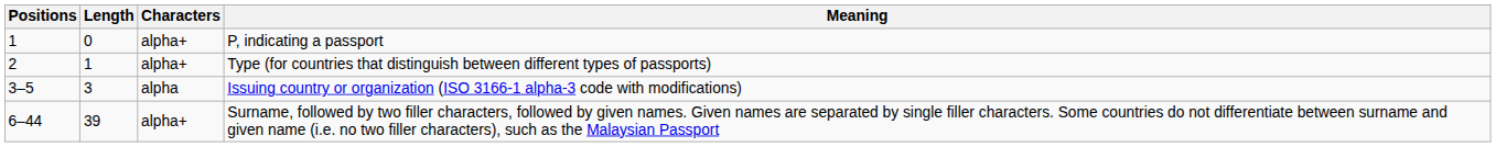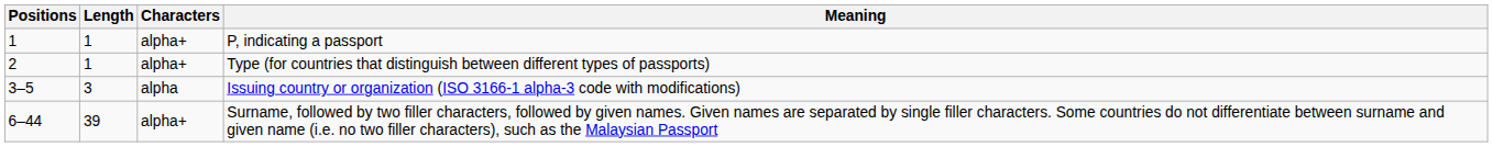P, indicating a passport | Length: 0 -> 1
